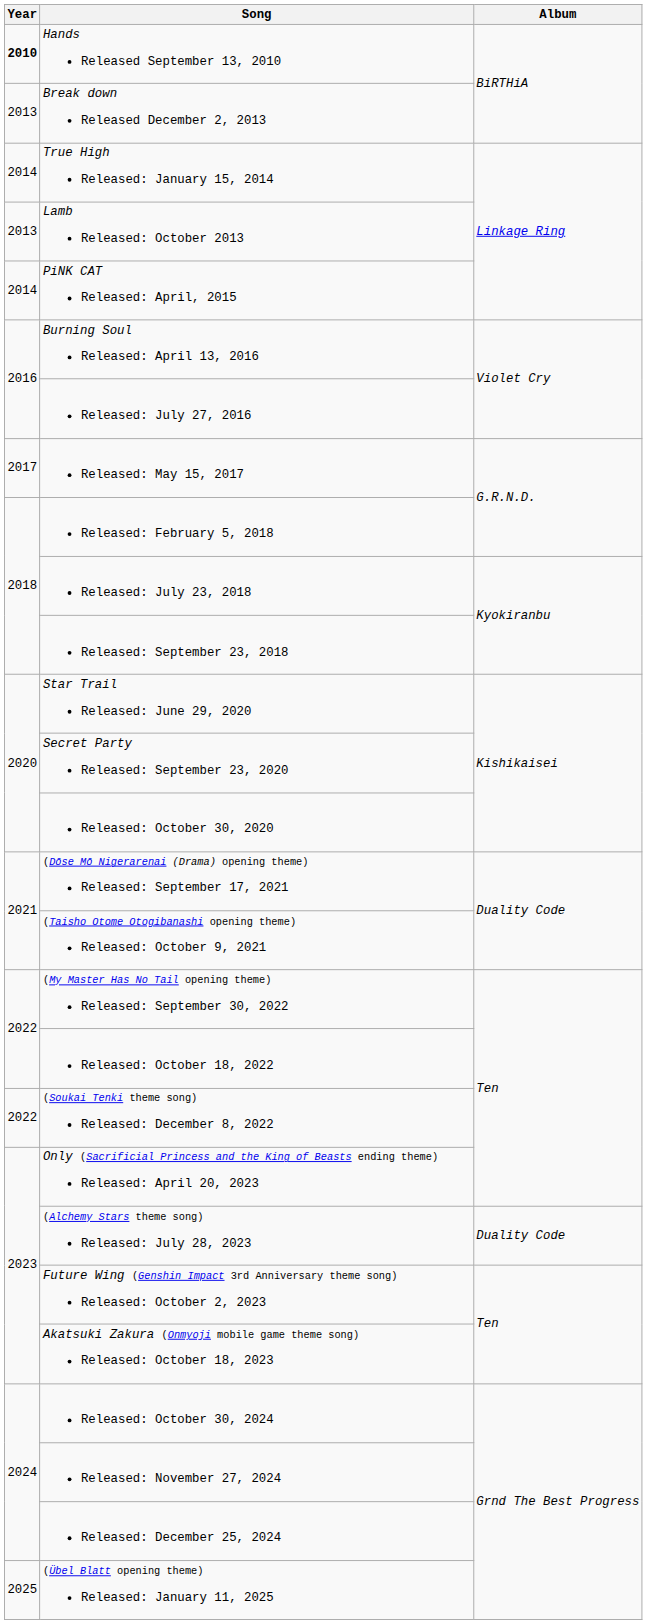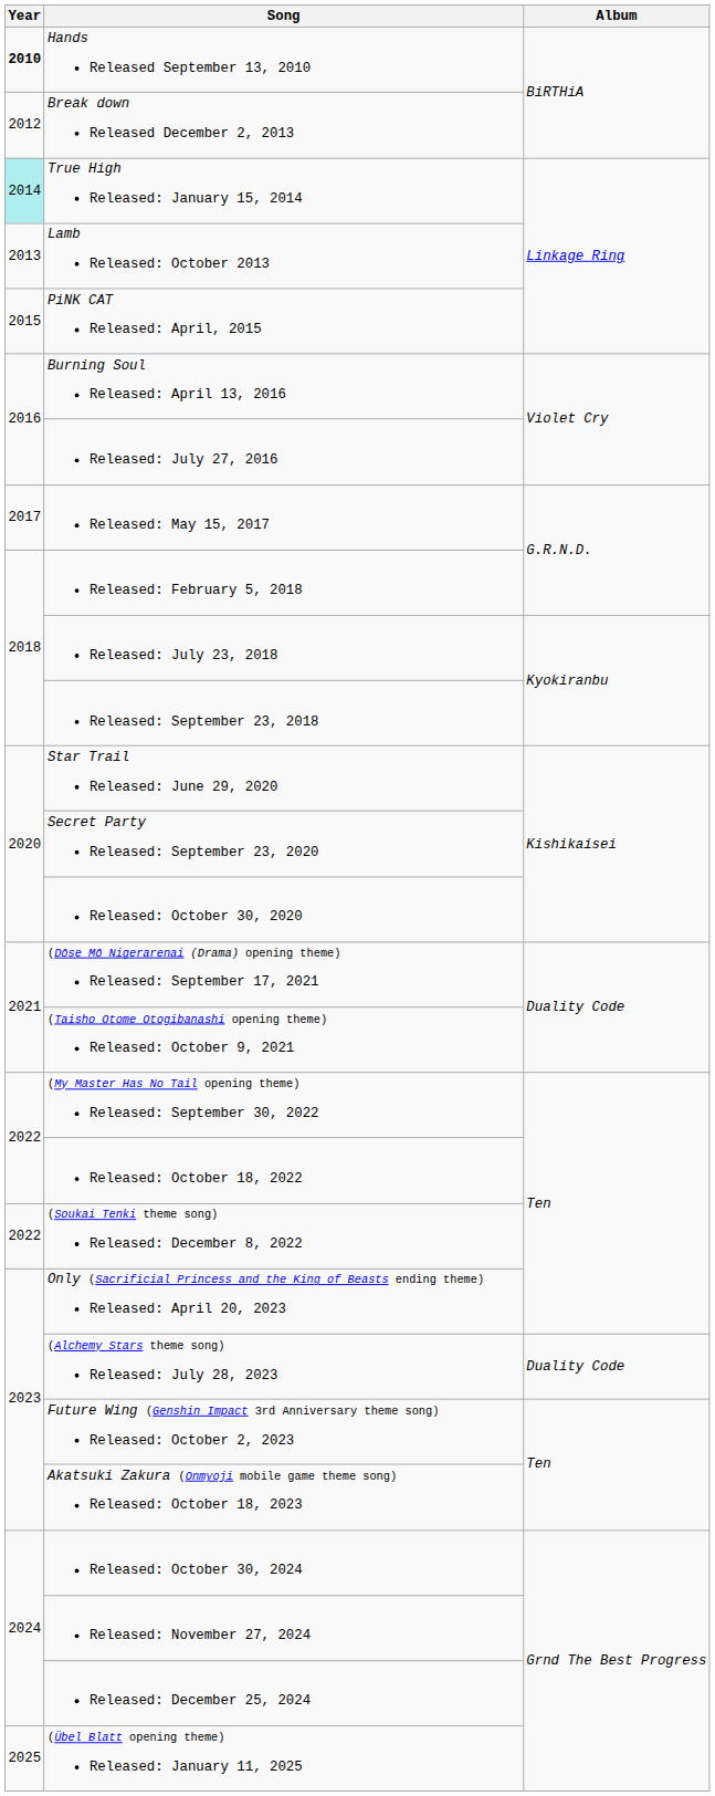Break down Released December 2, 2013 | Year: 2013 -> 2012
True High Released: January 15, 2014 | Year: no background -> paleturquoise background
PiNK CAT Released: April, 2015 | Year: 2014 -> 2015
